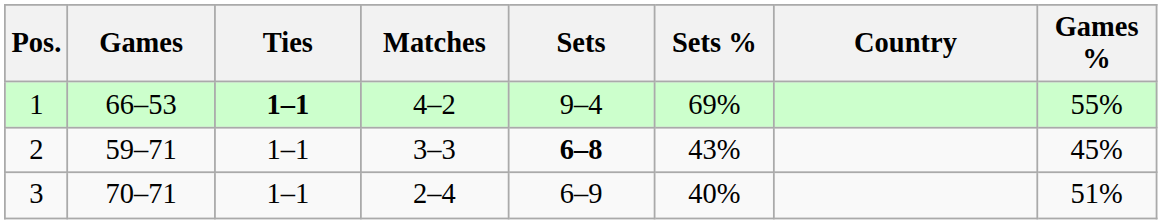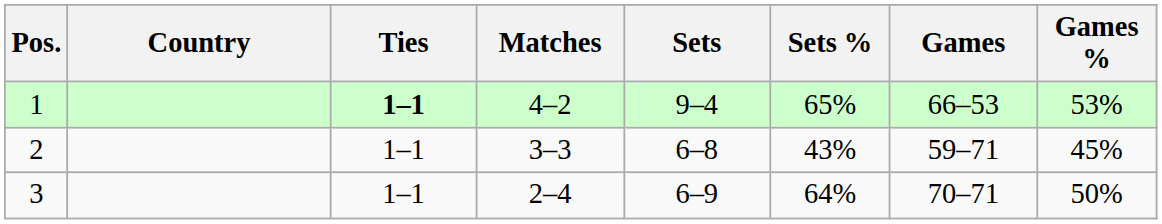columns swapped: Country <-> Games
1 | Sets %: 69% -> 65%
1 | Games %: 55% -> 53%
2 | Sets: bold -> normal
3 | Sets %: 40% -> 64%
3 | Games %: 51% -> 50%
